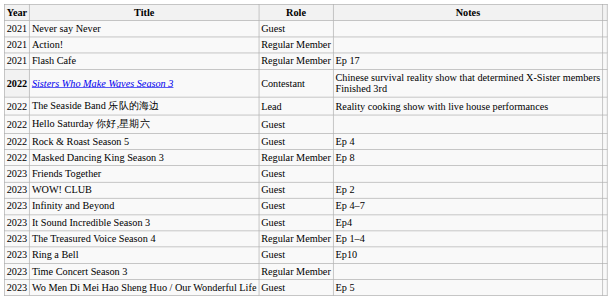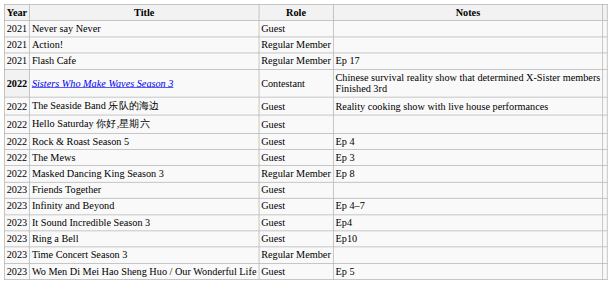The Seaside Band 乐队的海边 | Role: Lead -> Guest
+ row: 2022 | The Mews | Guest | Ep 3
- row: 2023 | WOW! CLUB | Guest | Ep 2
- row: 2023 | The Treasured Voice Season 4 | Regular Member | Ep 1–4
